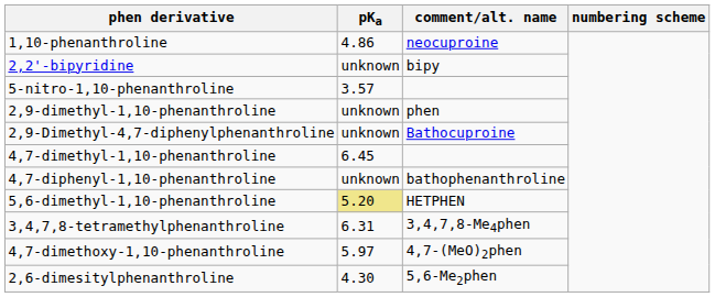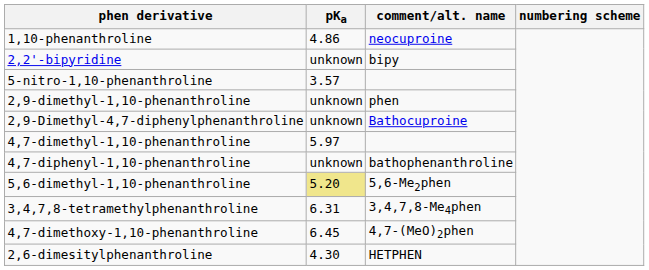4,7-dimethyl-1,10-phenanthroline | pKa: 6.45 -> 5.97
5,6-dimethyl-1,10-phenanthroline | comment/alt. name: HETPHEN -> 5,6-Me2phen
4,7-dimethoxy-1,10-phenanthroline | pKa: 5.97 -> 6.45
2,6-dimesitylphenanthroline | comment/alt. name: 5,6-Me2phen -> HETPHEN
